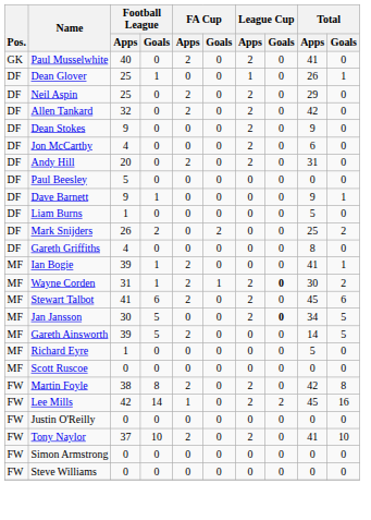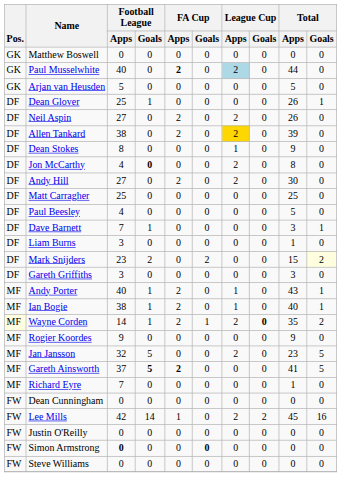+ row: GK | Matthew Boswell | 0 | 0 | 0 | 0 | 0 | 0 | 0 | 0
Paul Musselwhite | FA Cup / Apps: normal -> bold
Paul Musselwhite | League Cup / Apps: no background -> lightblue background
Paul Musselwhite | Total / Apps: 41 -> 44
+ row: GK | Arjan van Heusden | 5 | 0 | 0 | 0 | 0 | 0 | 5 | 0
Dean Glover | League Cup / Apps: 1 -> 0
Neil Aspin | Football League / Apps: 25 -> 27
Neil Aspin | Total / Apps: 29 -> 26
Allen Tankard | Football League / Apps: 32 -> 38
Allen Tankard | League Cup / Apps: no background -> gold background
Allen Tankard | Total / Apps: 42 -> 39
Dean Stokes | Football League / Apps: 9 -> 8
Dean Stokes | League Cup / Apps: 2 -> 1
Jon McCarthy | Football League / Goals: normal -> bold
Jon McCarthy | Total / Apps: 6 -> 8
Andy Hill | Football League / Apps: 20 -> 27
Andy Hill | Total / Apps: 31 -> 30
+ row: DF | Matt Carragher | 25 | 0 | 0 | 0 | 0 | 0 | 25 | 0
Paul Beesley | Football League / Apps: 5 -> 4
Paul Beesley | Total / Apps: 0 -> 5
Dave Barnett | Football League / Apps: 9 -> 7
Dave Barnett | Total / Apps: 9 -> 3
Liam Burns | Football League / Apps: 1 -> 3
Liam Burns | Total / Apps: 5 -> 1
Mark Snijders | Football League / Apps: 26 -> 23
Mark Snijders | Total / Apps: 25 -> 15
Mark Snijders | Total / Goals: no background -> lightyellow background
Gareth Griffiths | Football League / Apps: 4 -> 3
Gareth Griffiths | Total / Apps: 8 -> 3
+ row: MF | Andy Porter | 40 | 1 | 2 | 0 | 1 | 0 | 43 | 1
Ian Bogie | Football League / Apps: 39 -> 38
Ian Bogie | League Cup / Apps: 0 -> 1
Ian Bogie | Total / Apps: 41 -> 40
Wayne Corden | Pos.: no background -> lightyellow background
Wayne Corden | Football League / Apps: 31 -> 14
Wayne Corden | Total / Apps: 30 -> 35
- row: MF | Stewart Talbot | 41 | 6 | 2 | 0 | 2 | 0 | 45 | 6
+ row: MF | Rogier Koordes | 9 | 0 | 0 | 0 | 0 | 0 | 9 | 0
Jan Jansson | Football League / Apps: 30 -> 32
Jan Jansson | League Cup / Goals: bold -> normal
Jan Jansson | Total / Apps: 34 -> 23
Gareth Ainsworth | Football League / Apps: 39 -> 37
Gareth Ainsworth | Football League / Goals: normal -> bold
Gareth Ainsworth | FA Cup / Apps: normal -> bold
Gareth Ainsworth | Total / Apps: 14 -> 41
Richard Eyre | Football League / Apps: 1 -> 7
Richard Eyre | Total / Apps: 5 -> 1
- row: MF | Scott Ruscoe | 0 | 0 | 0 | 0 | 0 | 0 | 0 | 0
+ row: FW | Dean Cunningham | 0 | 0 | 0 | 0 | 0 | 0 | 0 | 0
- row: FW | Martin Foyle | 38 | 8 | 2 | 0 | 2 | 0 | 42 | 8
- row: FW | Tony Naylor | 37 | 10 | 2 | 0 | 2 | 0 | 41 | 10
Simon Armstrong | Football League / Apps: normal -> bold
Simon Armstrong | FA Cup / Goals: normal -> bold
